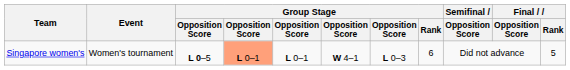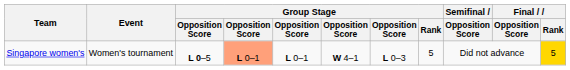Singapore women's | Group Stage / Rank: 6 -> 5
Singapore women's | Final / Rank: no background -> gold background
